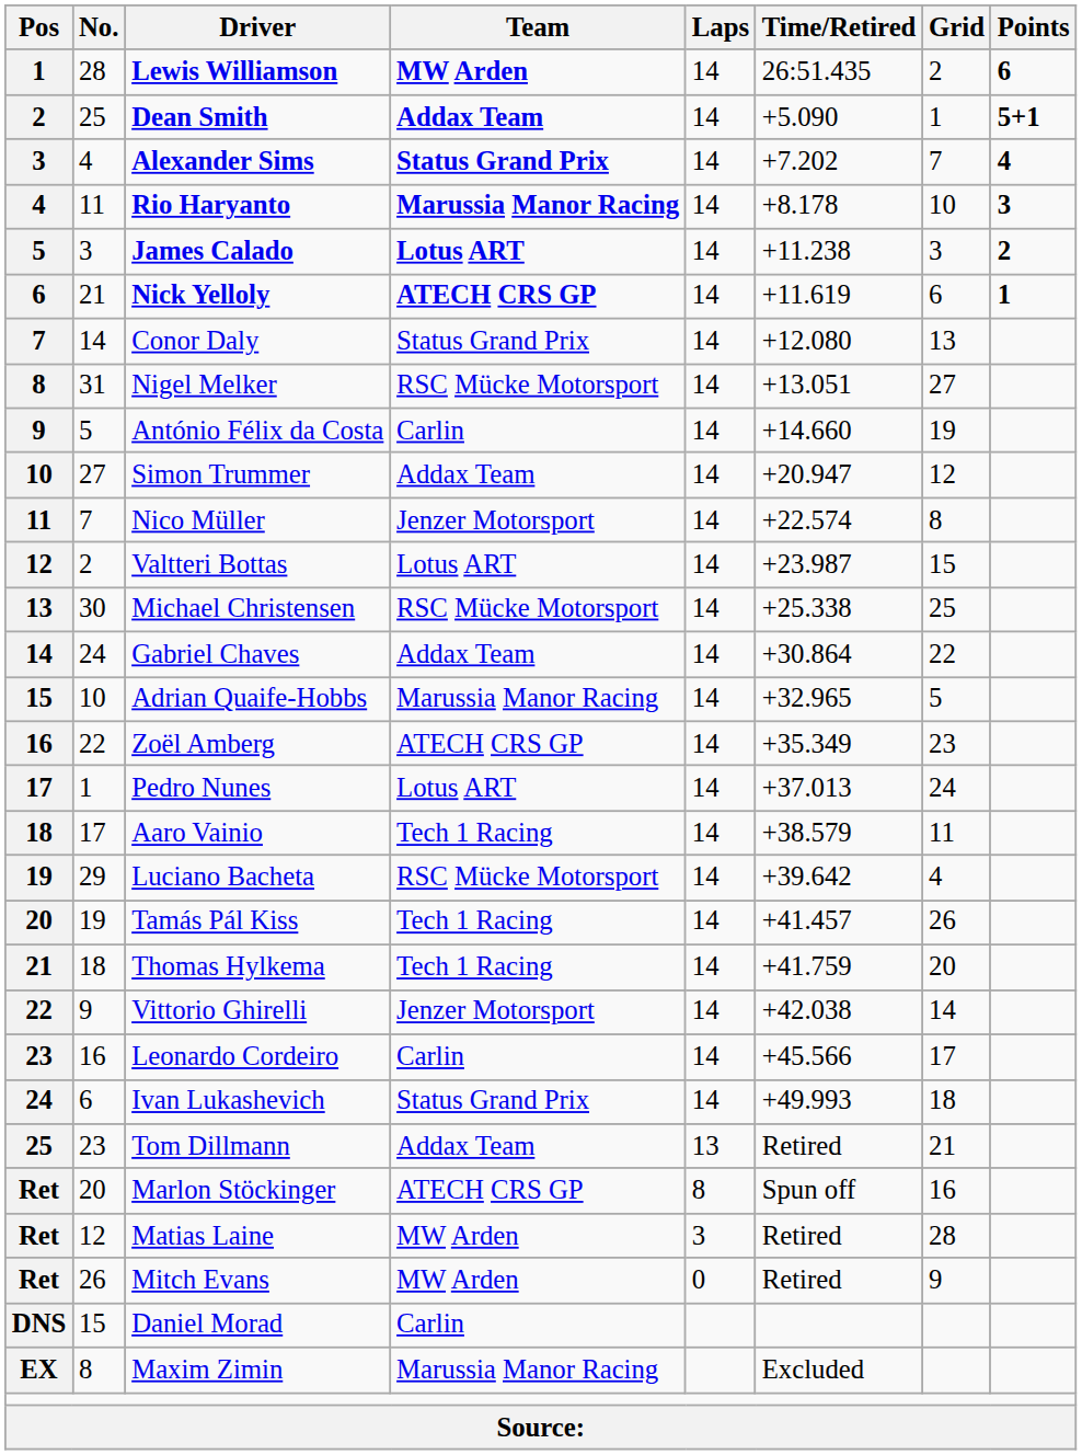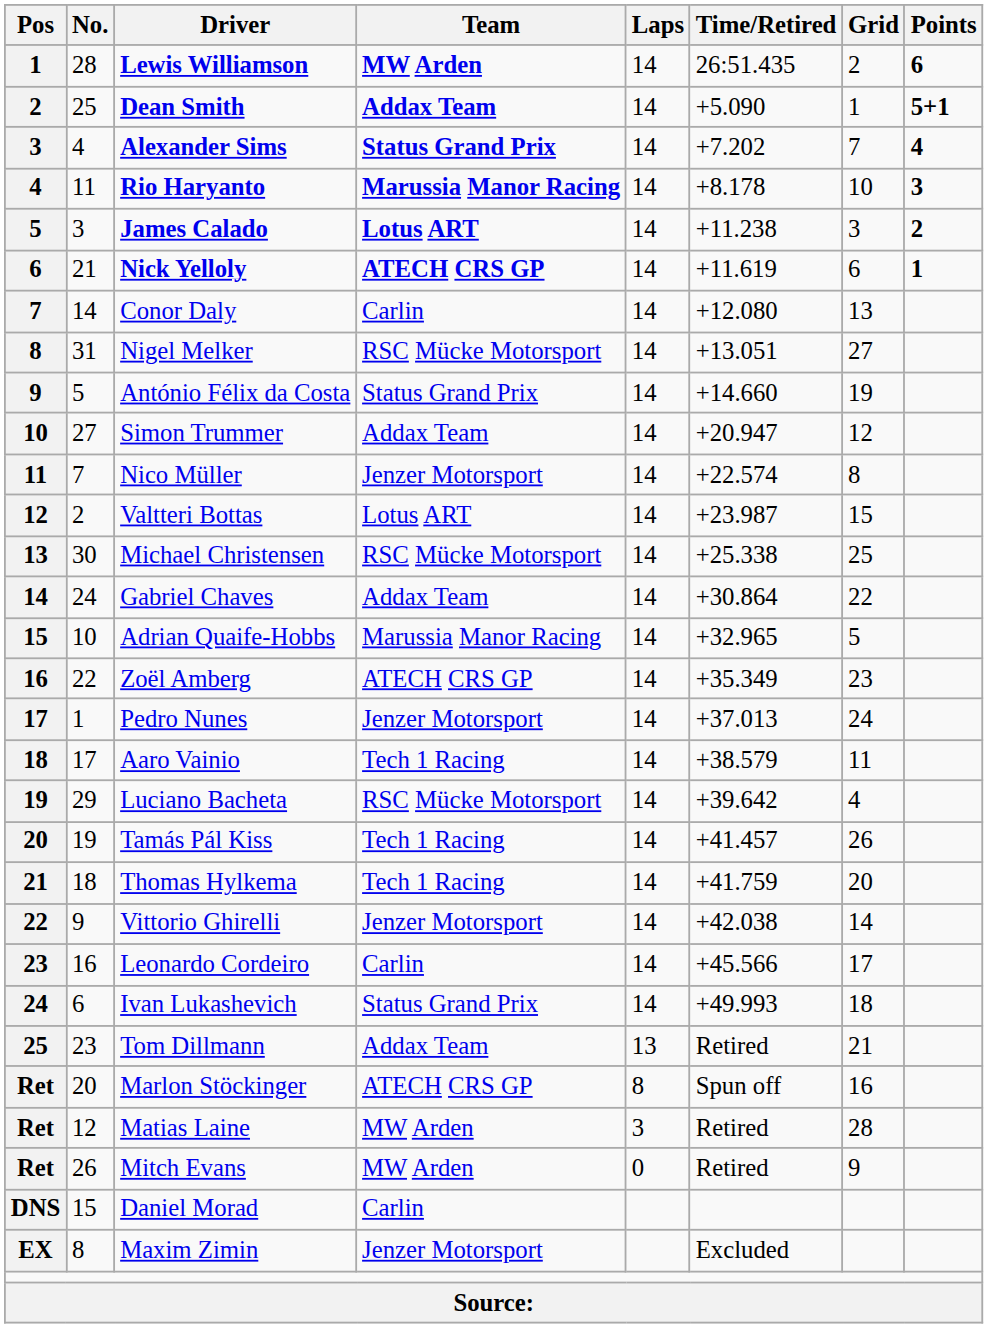Conor Daly | Team: Status Grand Prix -> Carlin
António Félix da Costa | Team: Carlin -> Status Grand Prix
Pedro Nunes | Team: Lotus ART -> Jenzer Motorsport
Maxim Zimin | Team: Marussia Manor Racing -> Jenzer Motorsport
